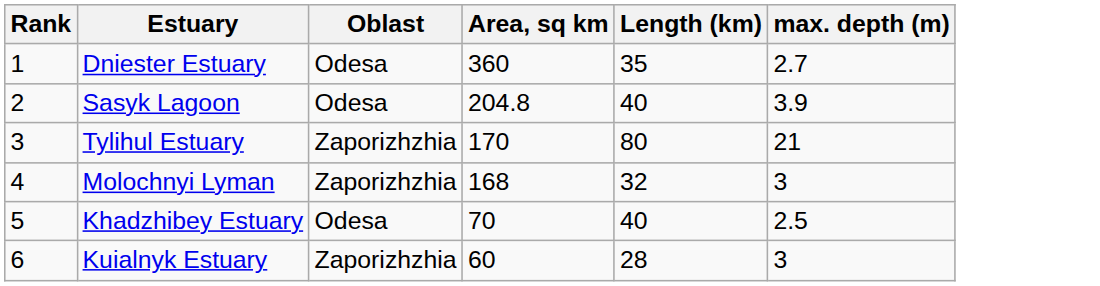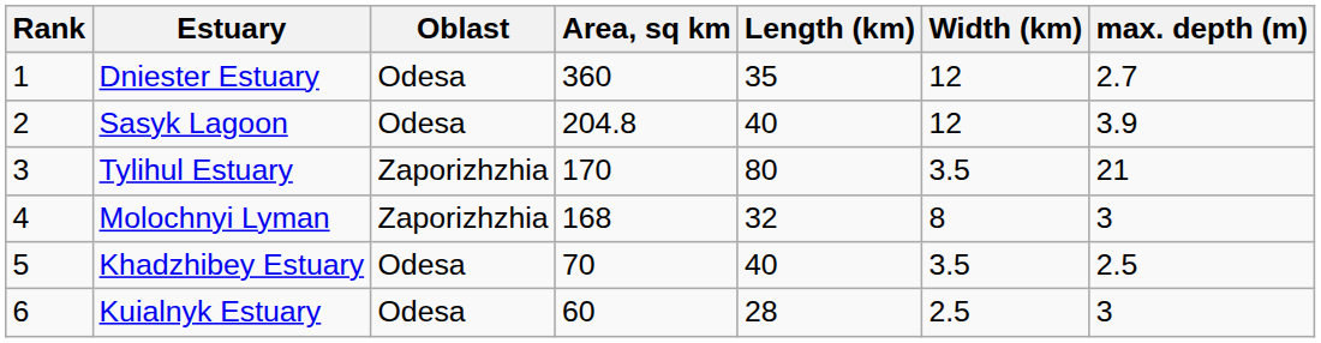+ column: Width (km) | 12 | 12 | 3.5 | 8 | 3.5 | 2.5
Kuialnyk Estuary | Oblast: Zaporizhzhia -> Odesa
